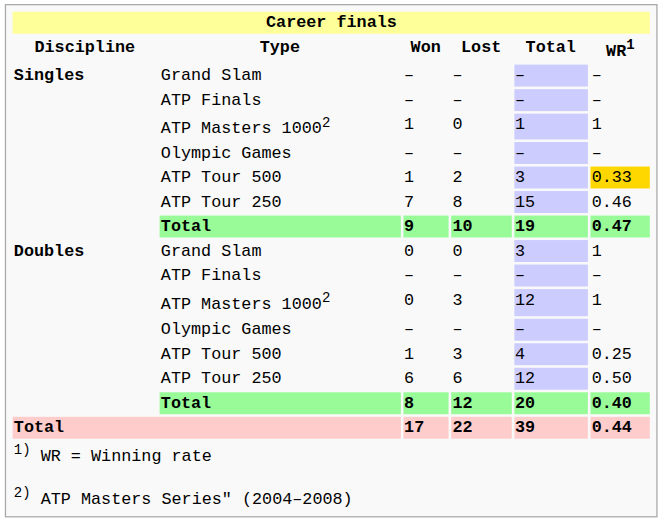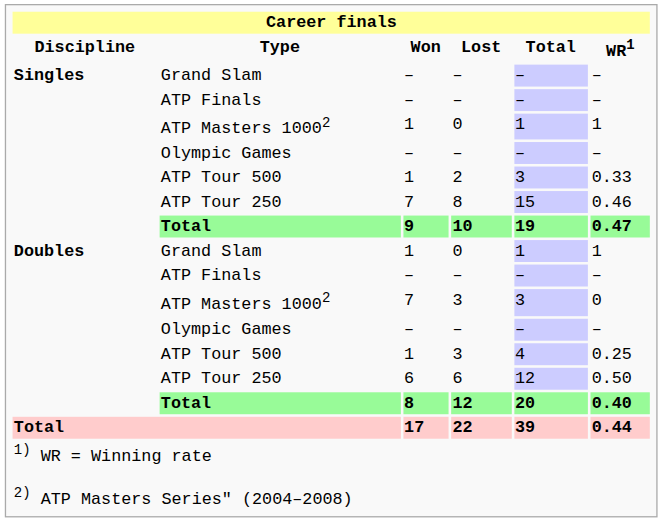2 | WR1: gold background -> no background
Grand Slam / 0 | Won: 0 -> 1
Grand Slam / 0 | Total: 3 -> 1
ATP Masters 10002 / 3 | Won: 0 -> 7
ATP Masters 10002 / 3 | Total: 12 -> 3
ATP Masters 10002 / 3 | WR1: 1 -> 0
